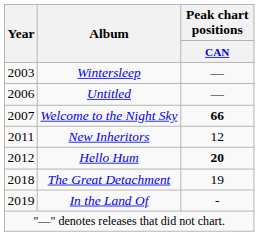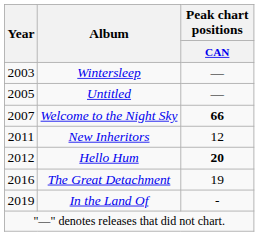Untitled | Year: 2006 -> 2005
The Great Detachment | Year: 2018 -> 2016
